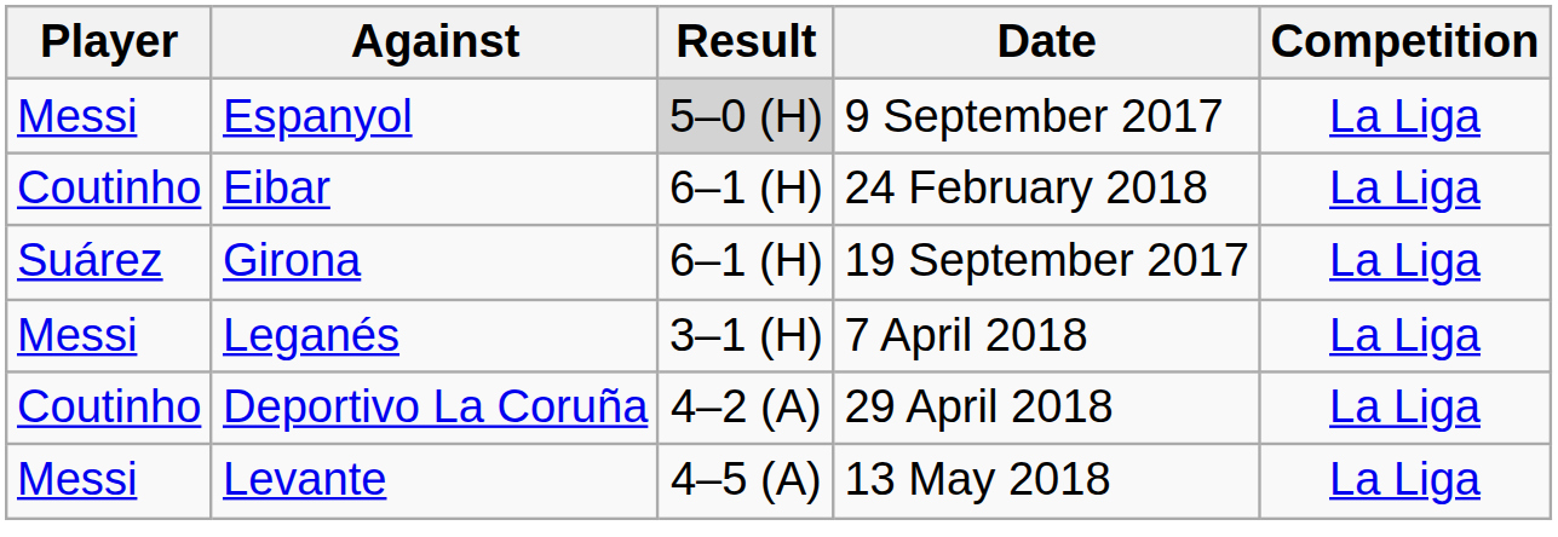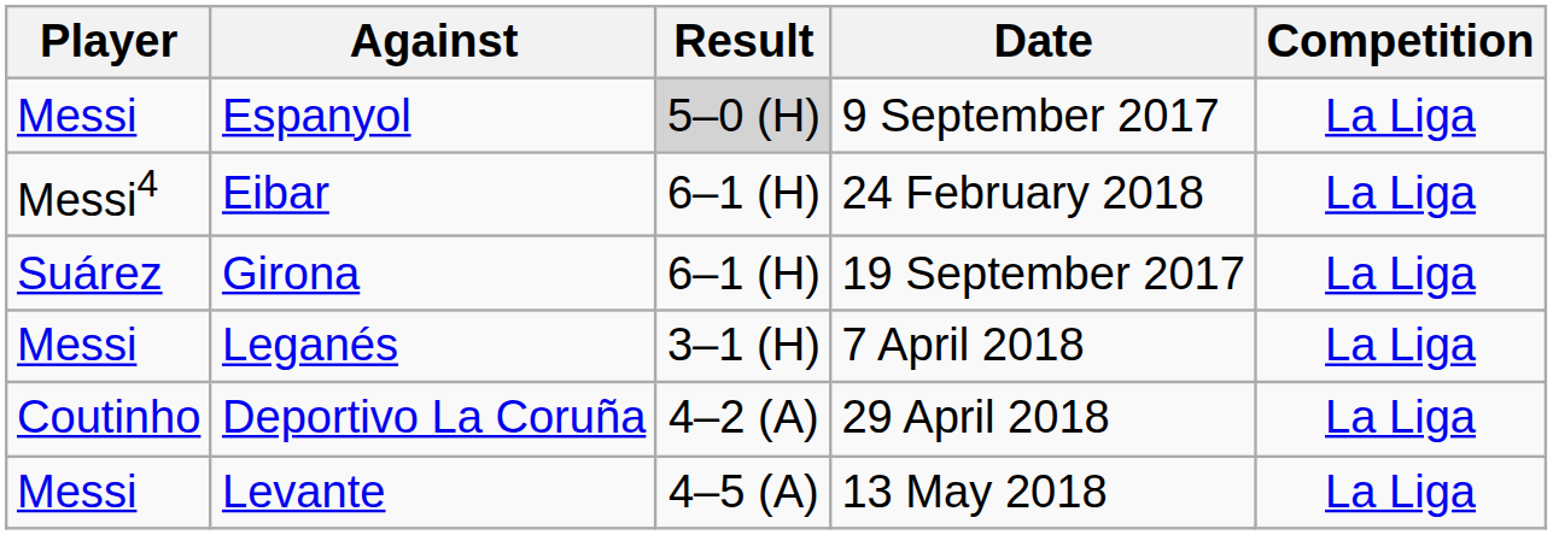Eibar | Player: Coutinho -> Messi4
